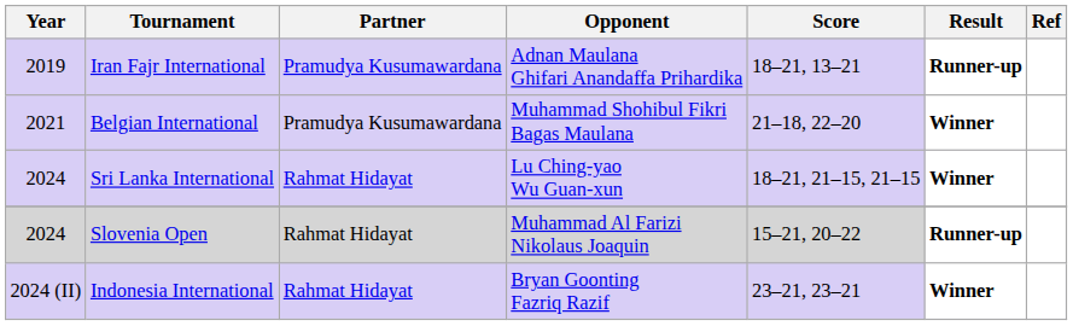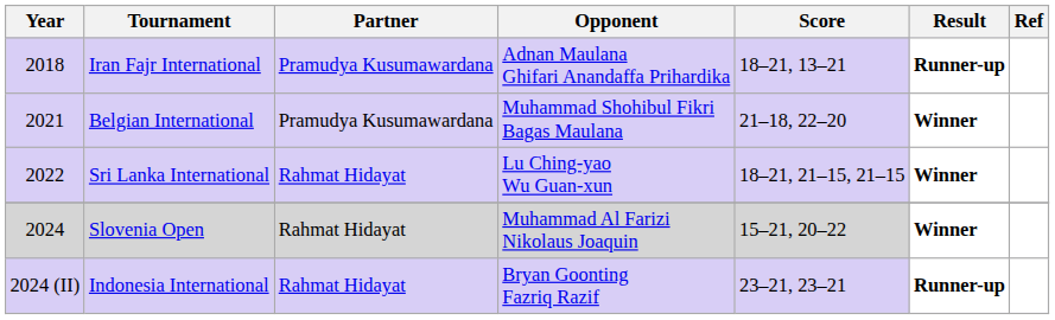Iran Fajr International | Year: 2019 -> 2018
Sri Lanka International | Year: 2024 -> 2022
Slovenia Open | Result: Runner-up -> Winner
Indonesia International | Result: Winner -> Runner-up
